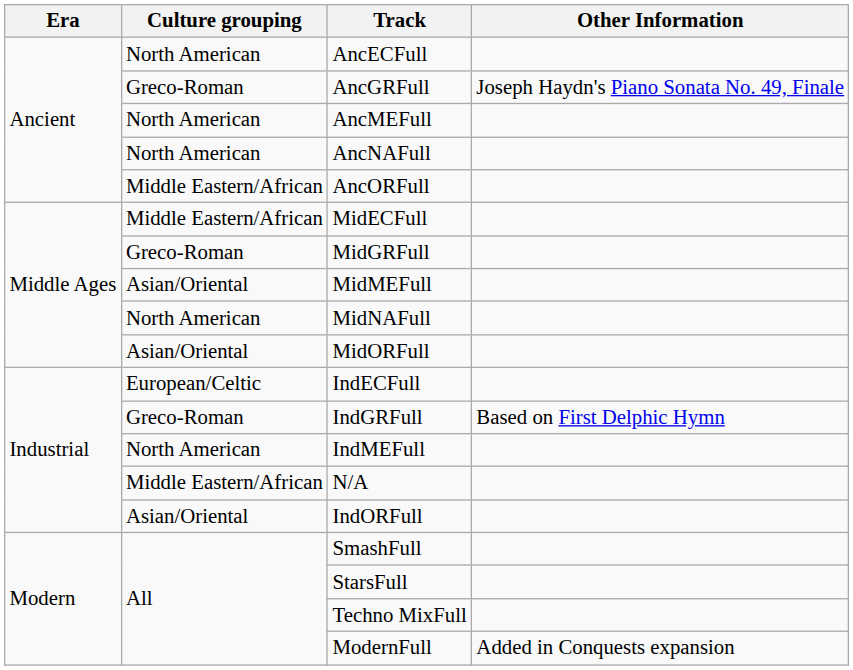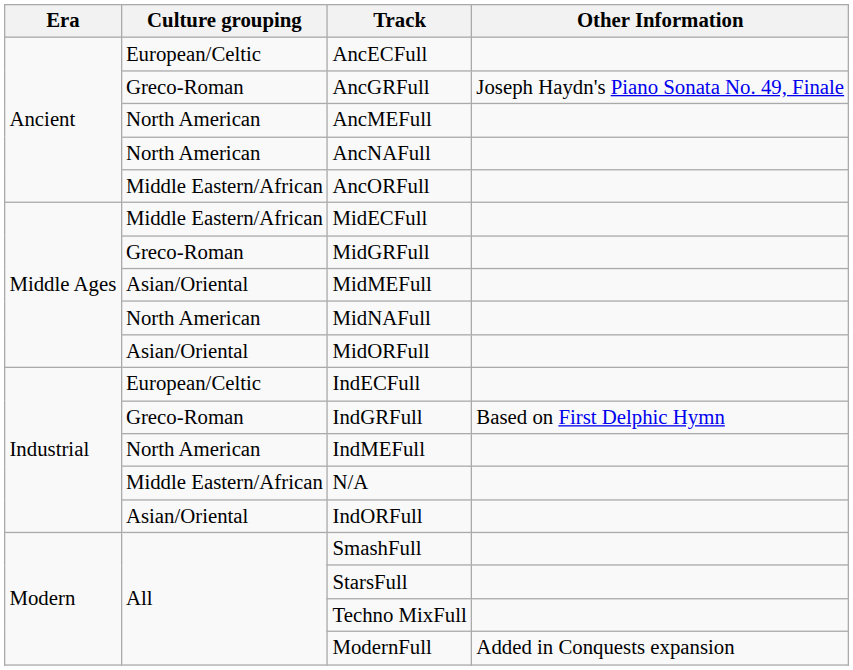AncECFull | Culture grouping: North American -> European/Celtic
